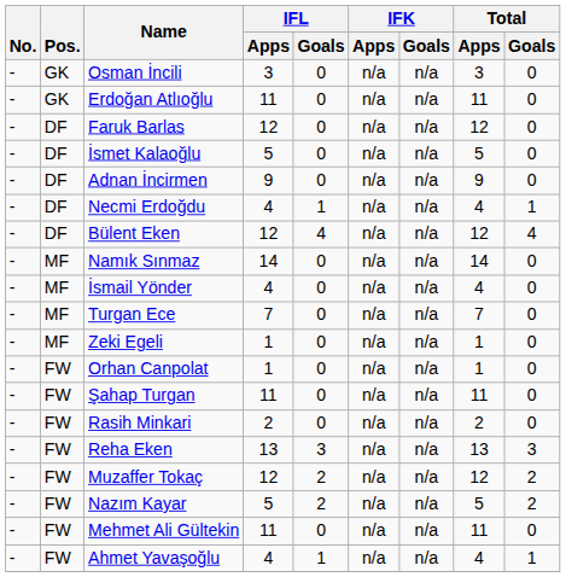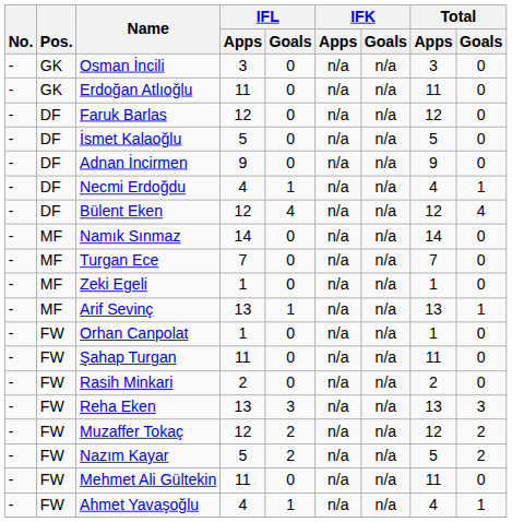- row: - | MF | İsmail Yönder | 4 | 0 | n/a | n/a | 4 | 0
+ row: - | MF | Arif Sevinç | 13 | 1 | n/a | n/a | 13 | 1
